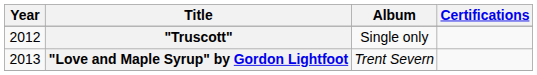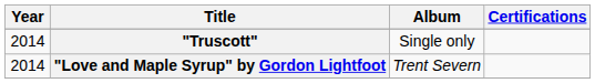"Truscott" | Year: 2012 -> 2014
"Love and Maple Syrup" by Gordon Lightfoot | Year: 2013 -> 2014
